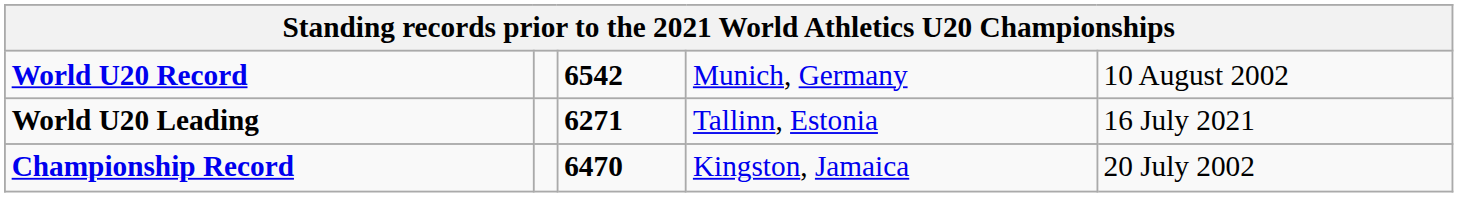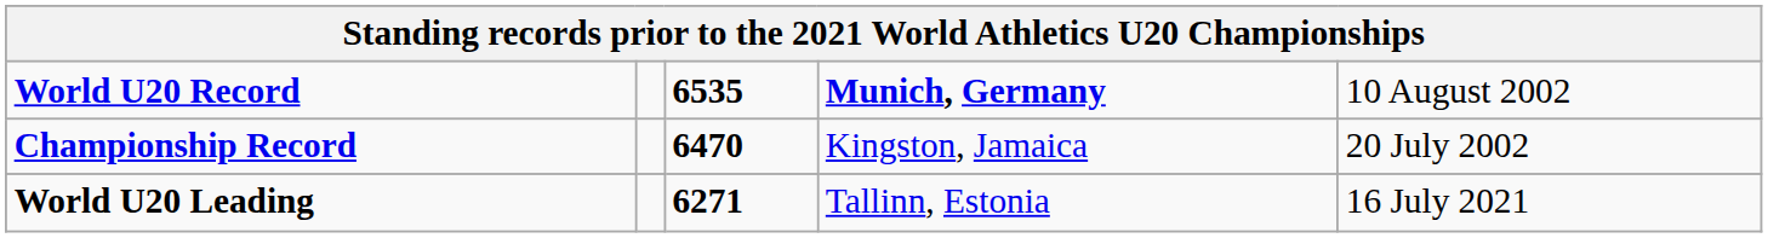World U20 Record | column 3: 6542 -> 6535
World U20 Record | column 4: normal -> bold
rows swapped: Championship Record <-> World U20 Leading
